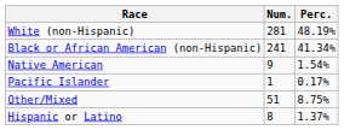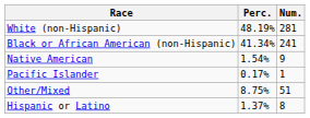columns swapped: Num. <-> Perc.
